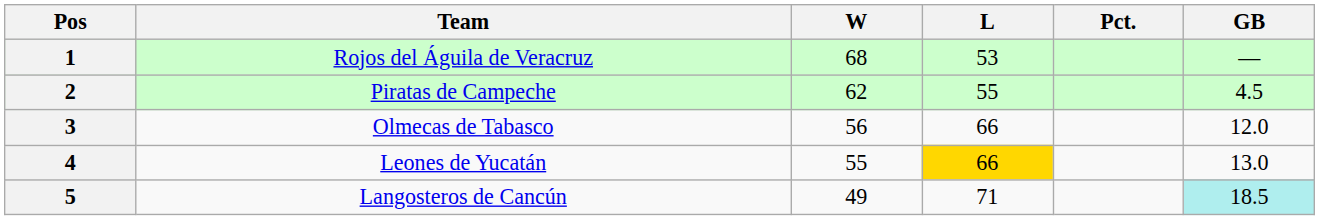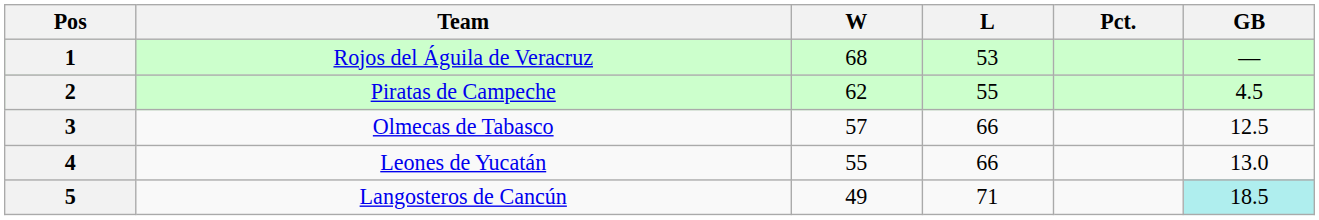3 | W: 56 -> 57
3 | GB: 12.0 -> 12.5
4 | L: gold background -> no background
